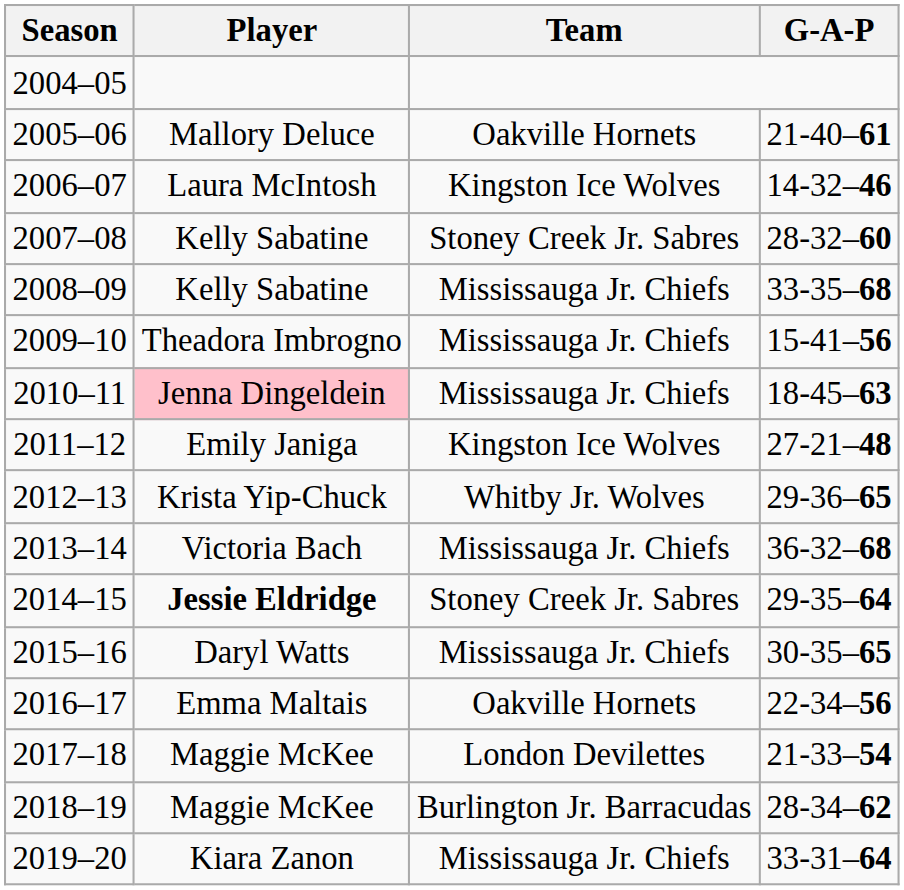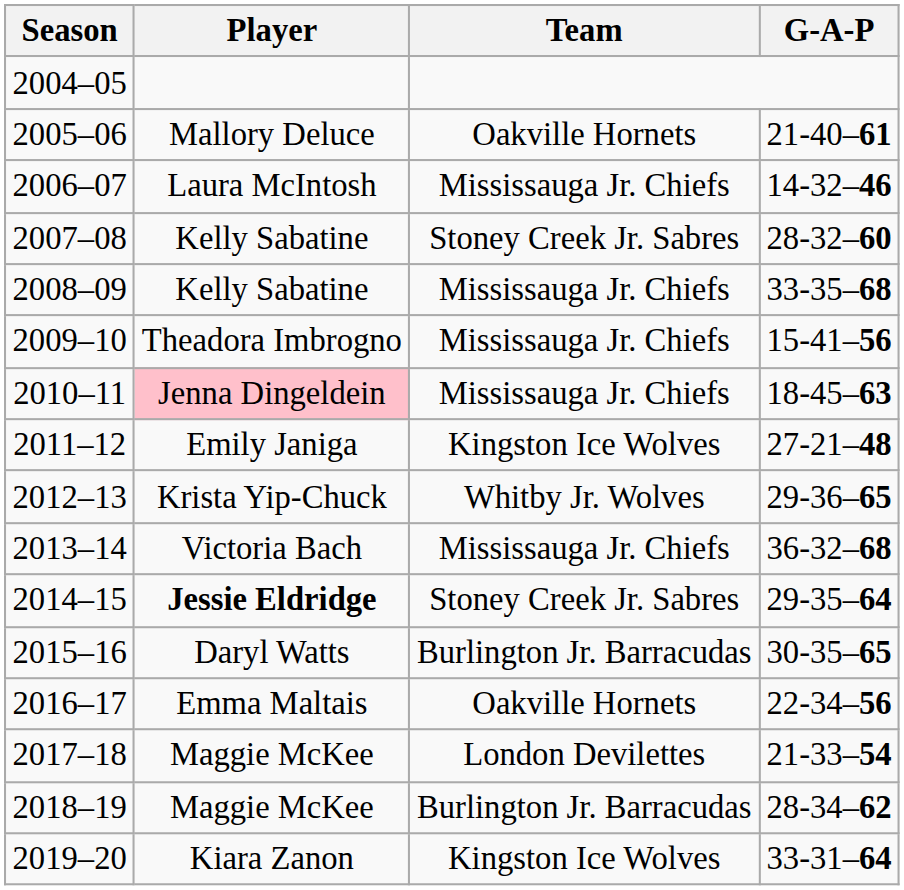2006–07 | Team: Kingston Ice Wolves -> Mississauga Jr. Chiefs
2015–16 | Team: Mississauga Jr. Chiefs -> Burlington Jr. Barracudas
2019–20 | Team: Mississauga Jr. Chiefs -> Kingston Ice Wolves
